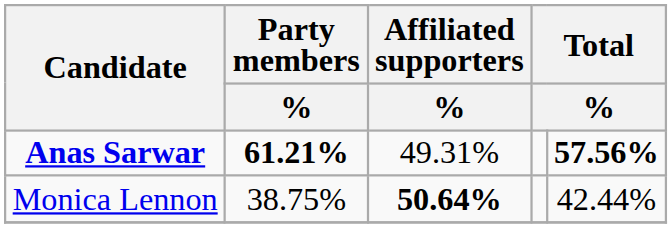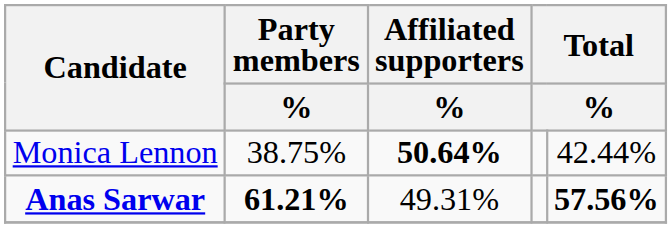rows swapped: Anas Sarwar <-> Monica Lennon
